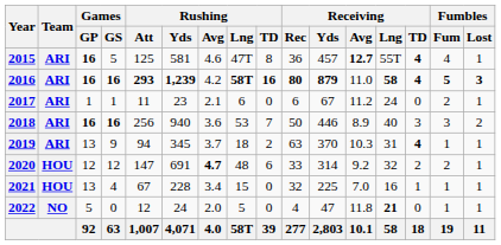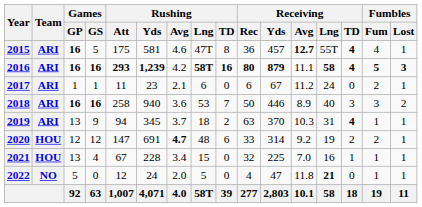2015 | Rushing / Att: 125 -> 175
2016 | Receiving / Avg: 11.0 -> 11.1
2018 | Rushing / Att: 256 -> 258
2020 | Receiving / Lng: 32 -> 19
